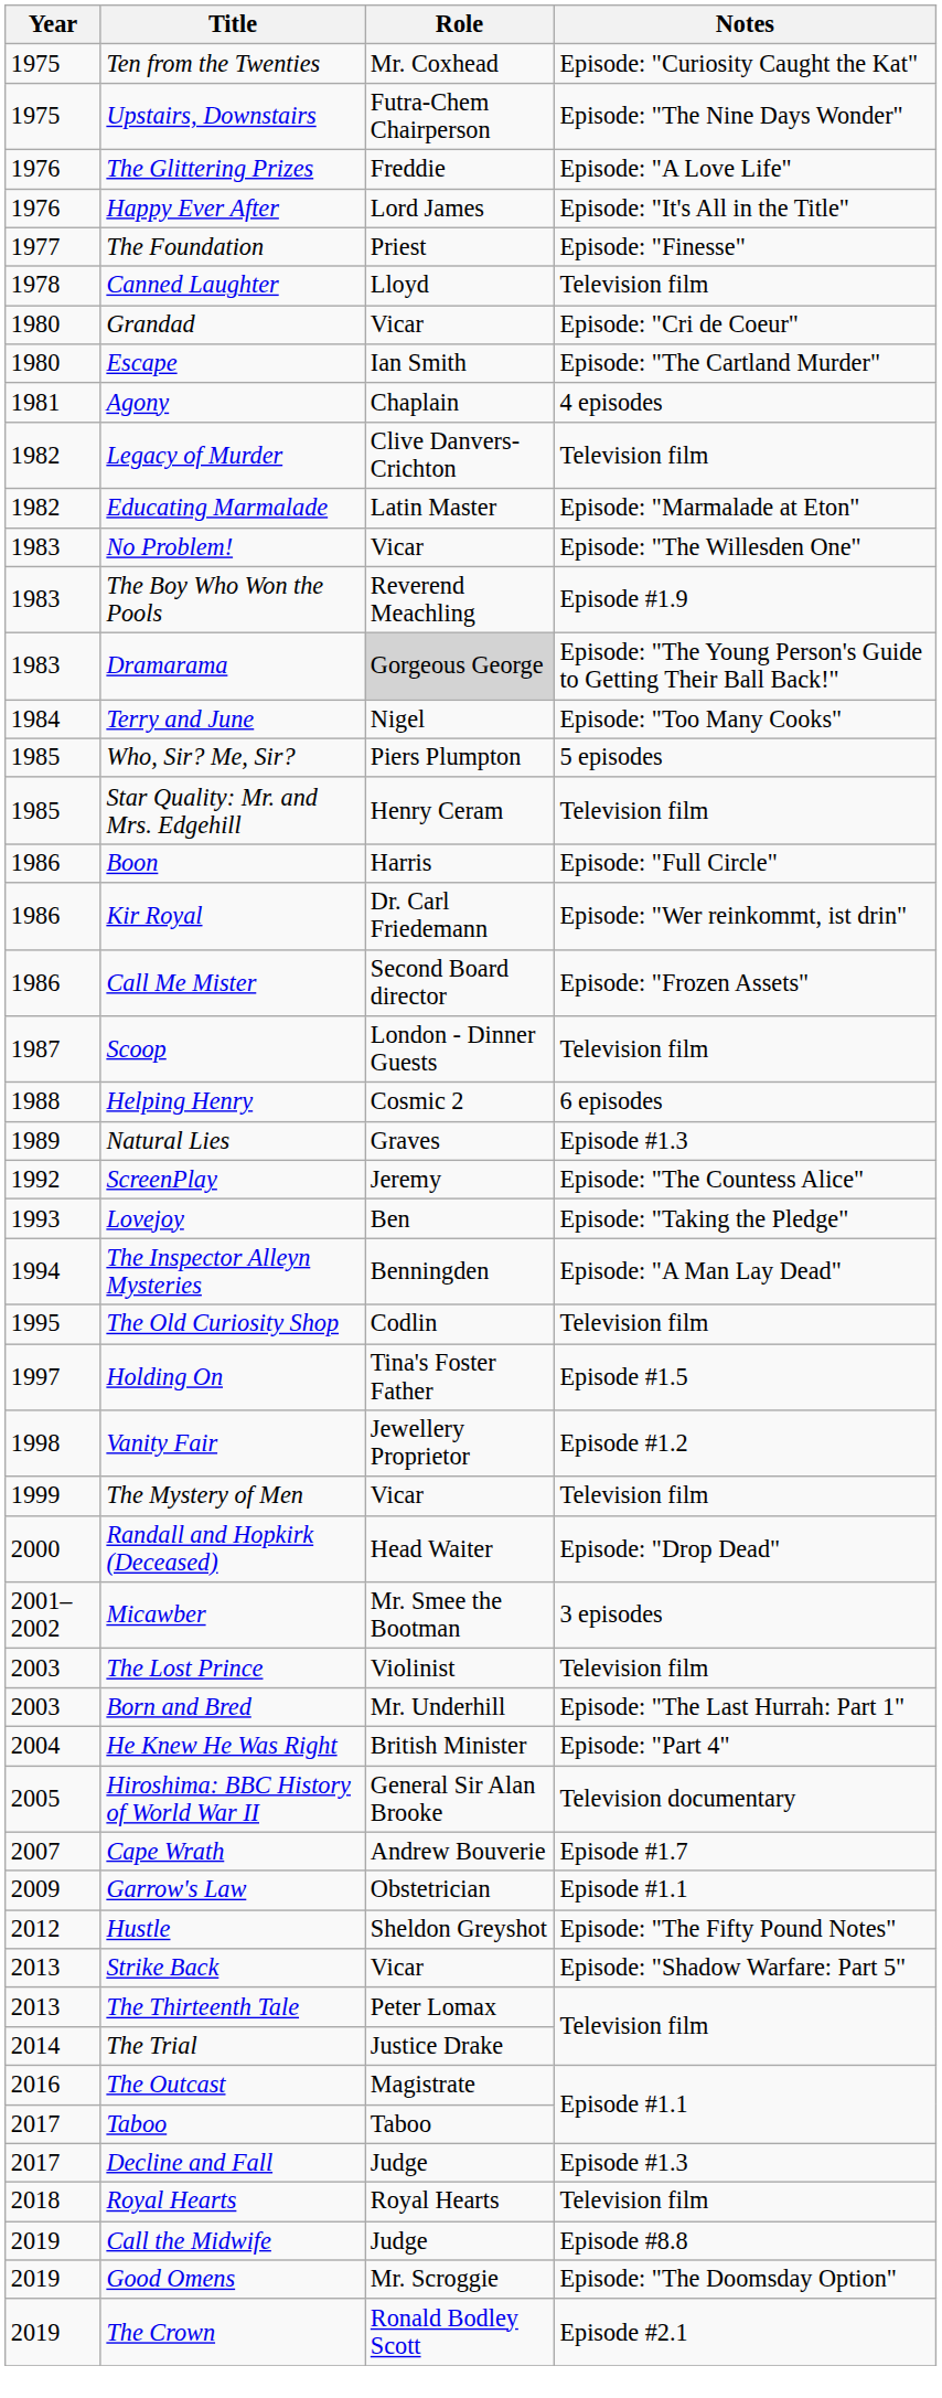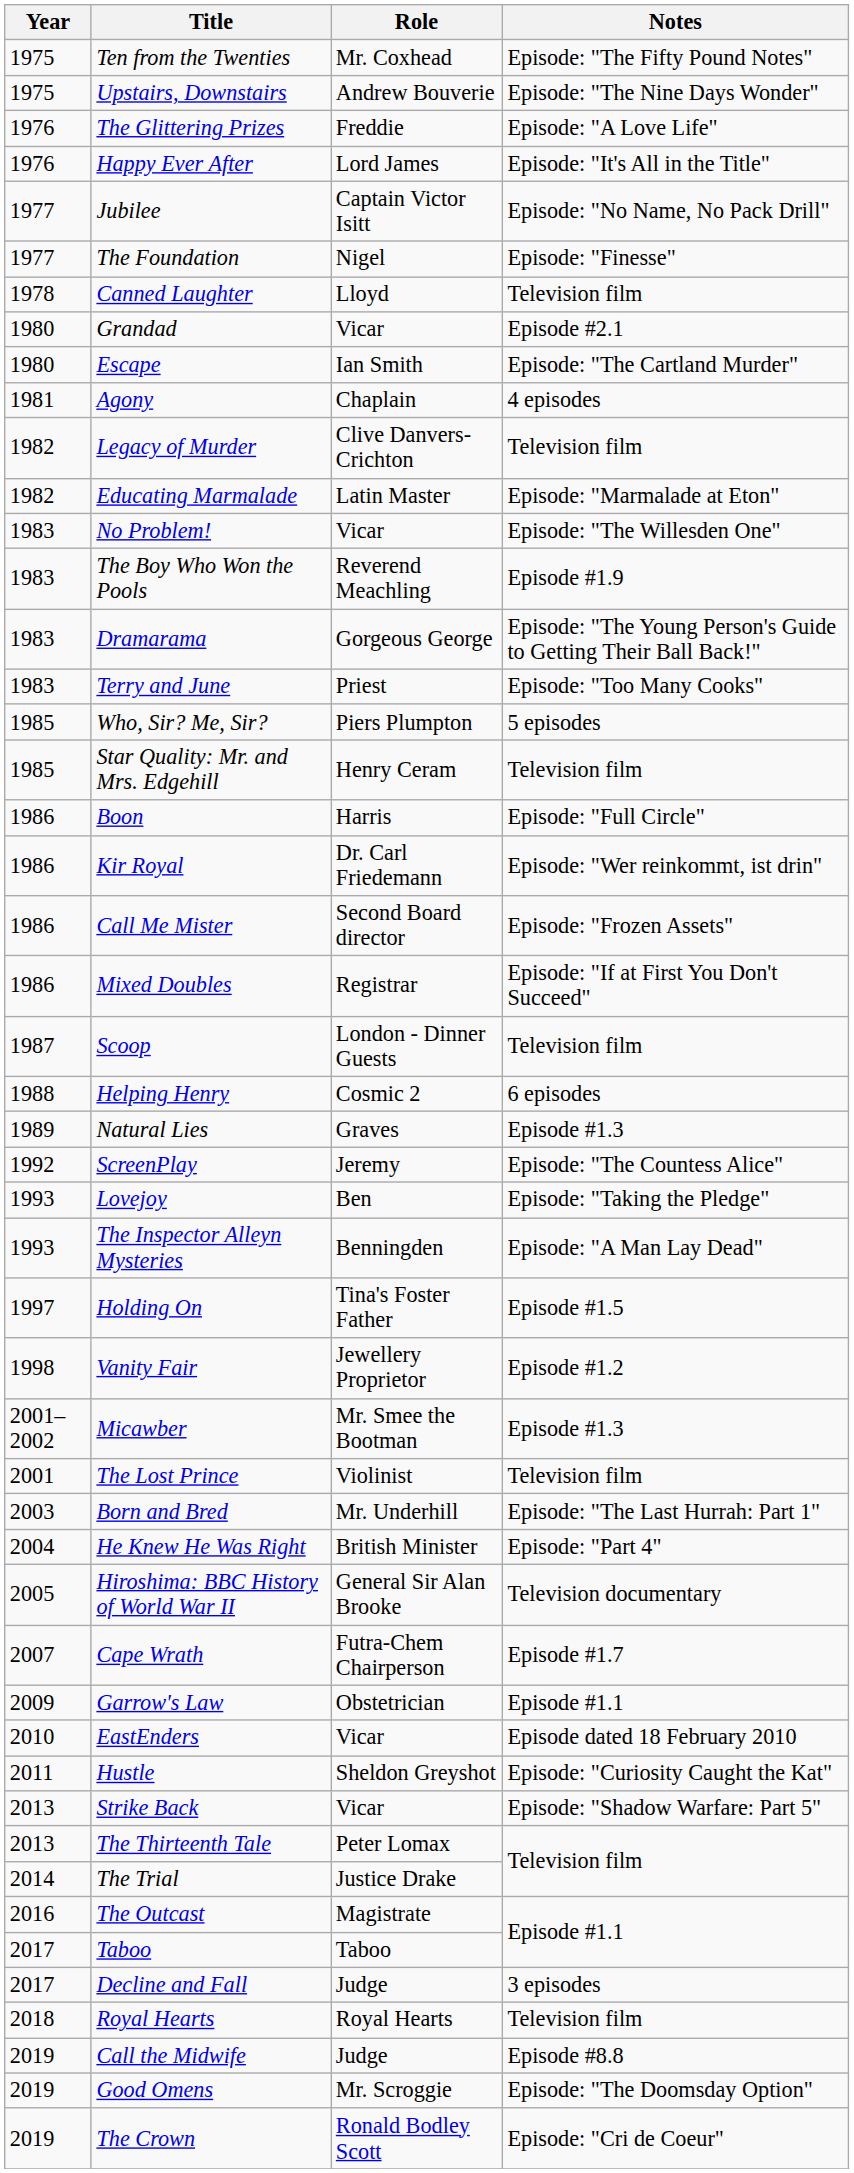Ten from the Twenties | Notes: Episode: "Curiosity Caught the Kat" -> Episode: "The Fifty Pound Notes"
Upstairs, Downstairs | Role: Futra-Chem Chairperson -> Andrew Bouverie
+ row: 1977 | Jubilee | Captain Victor Isitt | Episode: "No Name, No Pack Drill"
The Foundation | Role: Priest -> Nigel
Grandad | Notes: Episode: "Cri de Coeur" -> Episode #2.1
Dramarama | Role: lightgrey background -> no background
Terry and June | Year: 1984 -> 1983
Terry and June | Role: Nigel -> Priest
+ row: 1986 | Mixed Doubles | Registrar | Episode: "If at First You Don't Succeed"
The Inspector Alleyn Mysteries | Year: 1994 -> 1993
- row: 1995 | The Old Curiosity Shop | Codlin | Television film
- row: 1999 | The Mystery of Men | Vicar | Television film
- row: 2000 | Randall and Hopkirk (Deceased) | Head Waiter | Episode: "Drop Dead"
Micawber | Notes: 3 episodes -> Episode #1.3
The Lost Prince | Year: 2003 -> 2001
Cape Wrath | Role: Andrew Bouverie -> Futra-Chem Chairperson
+ row: 2010 | EastEnders | Vicar | Episode dated 18 February 2010
Hustle | Year: 2012 -> 2011
Hustle | Notes: Episode: "The Fifty Pound Notes" -> Episode: "Curiosity Caught the Kat"
Decline and Fall | Notes: Episode #1.3 -> 3 episodes
The Crown | Notes: Episode #2.1 -> Episode: "Cri de Coeur"
